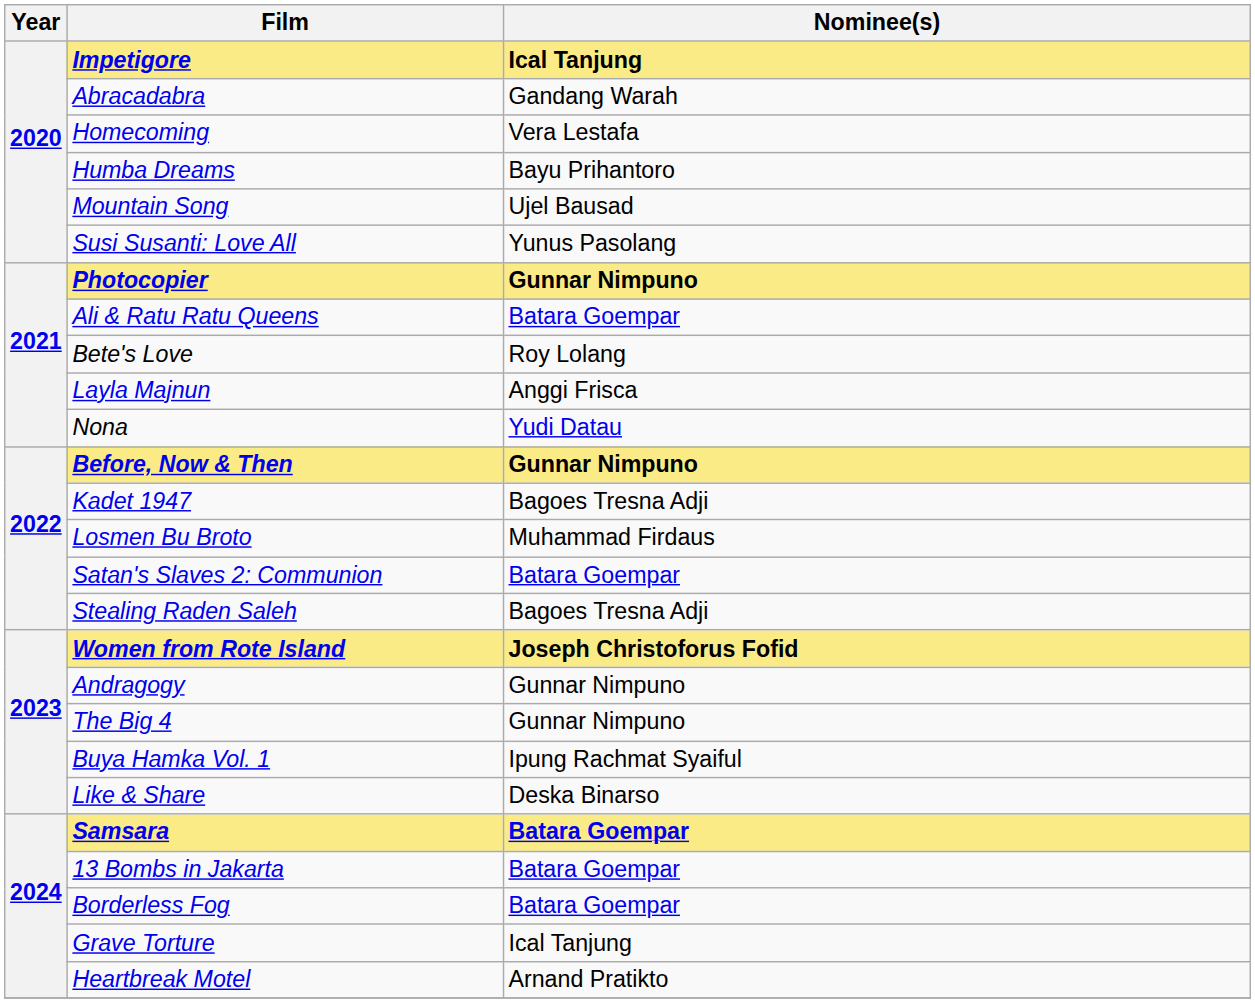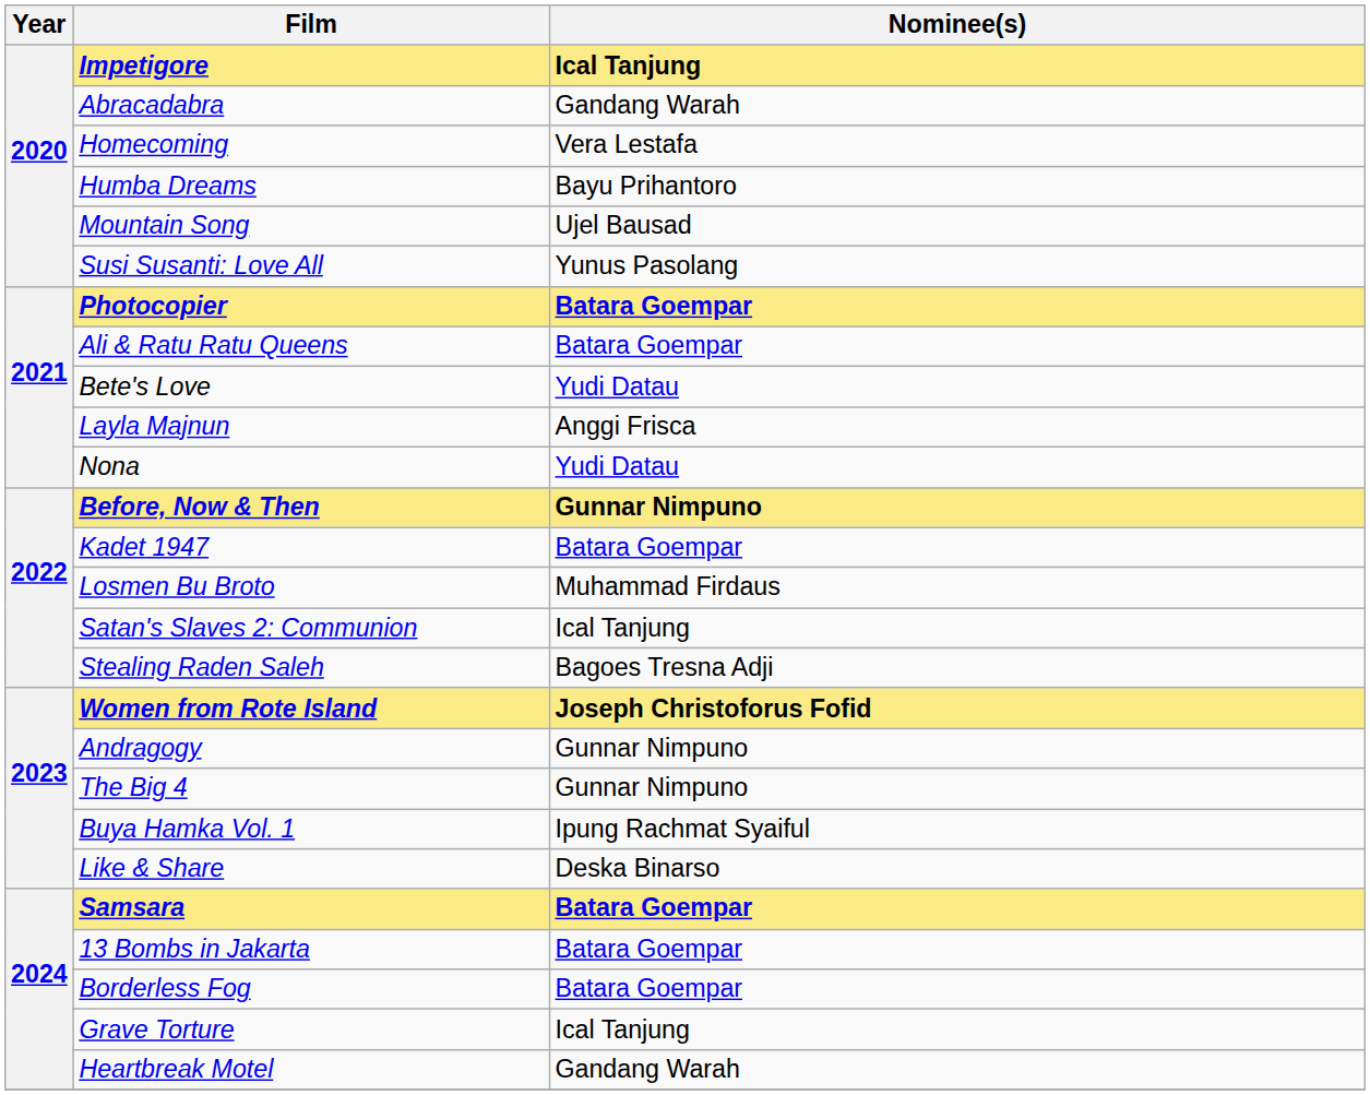Photocopier | Nominee(s): Gunnar Nimpuno -> Batara Goempar
Bete's Love | Nominee(s): Roy Lolang -> Yudi Datau
Kadet 1947 | Nominee(s): Bagoes Tresna Adji -> Batara Goempar
Satan's Slaves 2: Communion | Nominee(s): Batara Goempar -> Ical Tanjung
Heartbreak Motel | Nominee(s): Arnand Pratikto -> Gandang Warah
